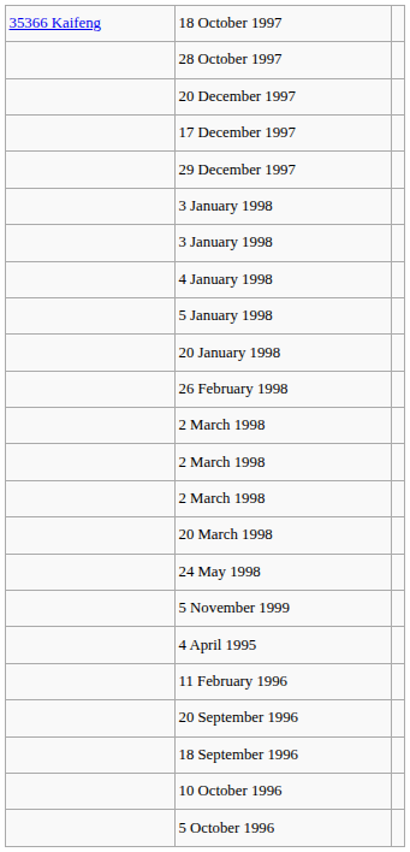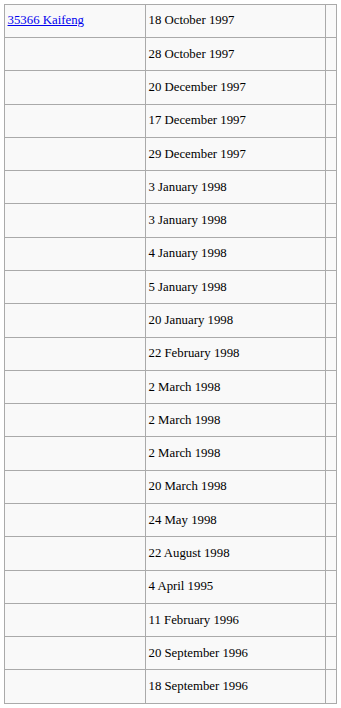- row: 26 February 1998
+ row: 22 February 1998
+ row: 22 August 1998
- row: 5 November 1999
- row: 10 October 1996
- row: 5 October 1996
